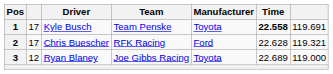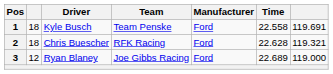1 | column 2: 17 -> 18
1 | Manufacturer: Toyota -> Ford
1 | Time: bold -> normal
2 | column 2: 17 -> 18
3 | Manufacturer: Toyota -> Ford
